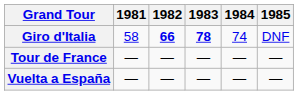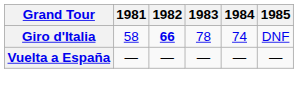Giro d'Italia | 1983: bold -> normal
- row: Tour de France | — | — | — | — | —
